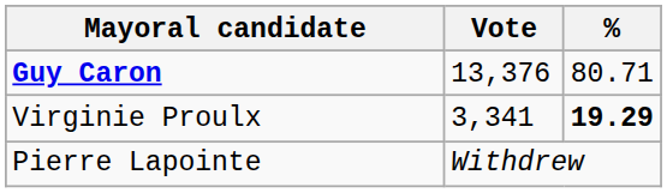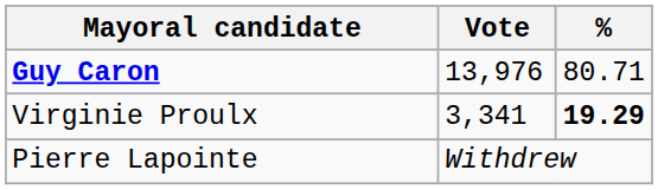Guy Caron | Vote: 13,376 -> 13,976
